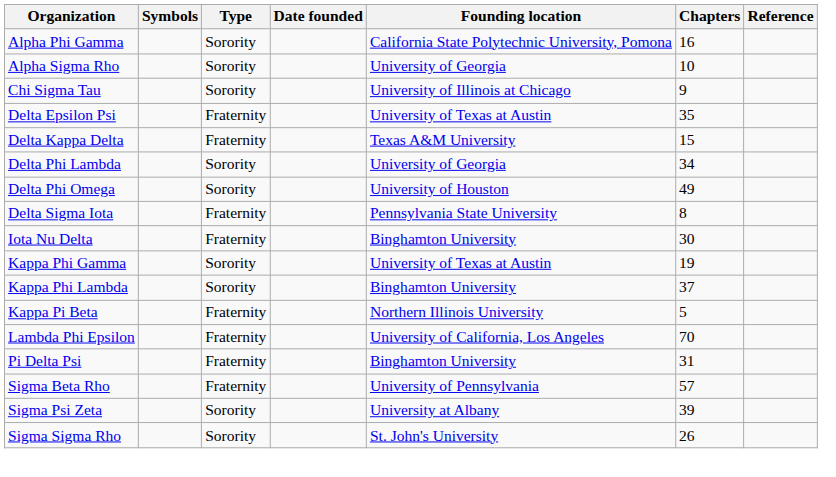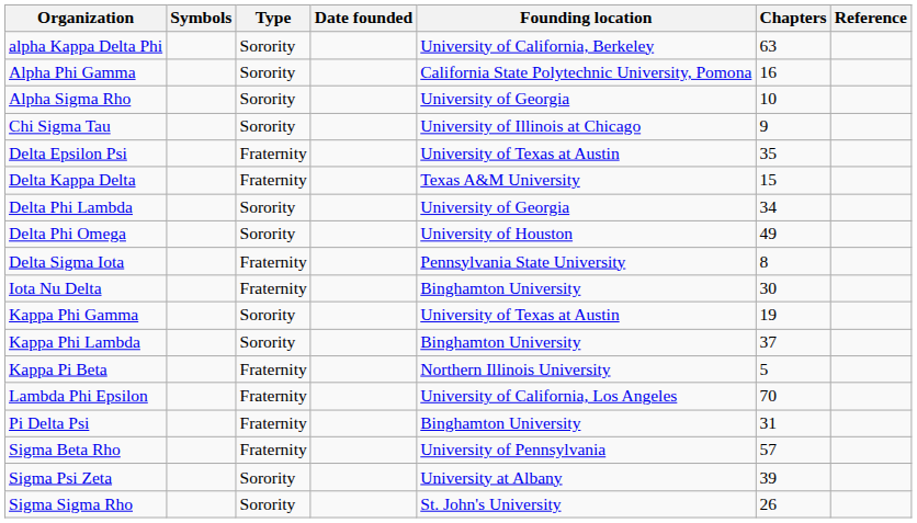+ row: alpha Kappa Delta Phi | Sorority | University of California, Berkeley | 63
